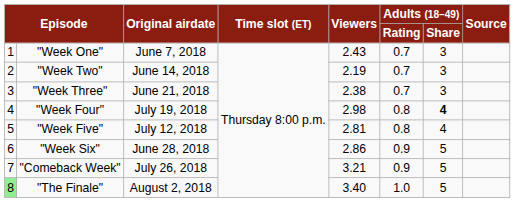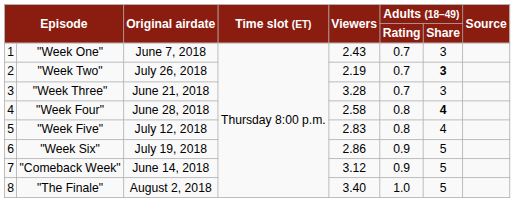"Week Two" | Original airdate: June 14, 2018 -> July 26, 2018
"Week Two" | Adults (18–49) / Share: normal -> bold
"Week Three" | Viewers: 2.38 -> 3.28
"Week Four" | Original airdate: July 19, 2018 -> June 28, 2018
"Week Four" | Viewers: 2.98 -> 2.58
"Week Five" | Viewers: 2.81 -> 2.83
"Week Six" | Original airdate: June 28, 2018 -> July 19, 2018
"Comeback Week" | Original airdate: July 26, 2018 -> June 14, 2018
"Comeback Week" | Viewers: 3.21 -> 3.12
"The Finale" | column 1: lightgreen background -> no background
